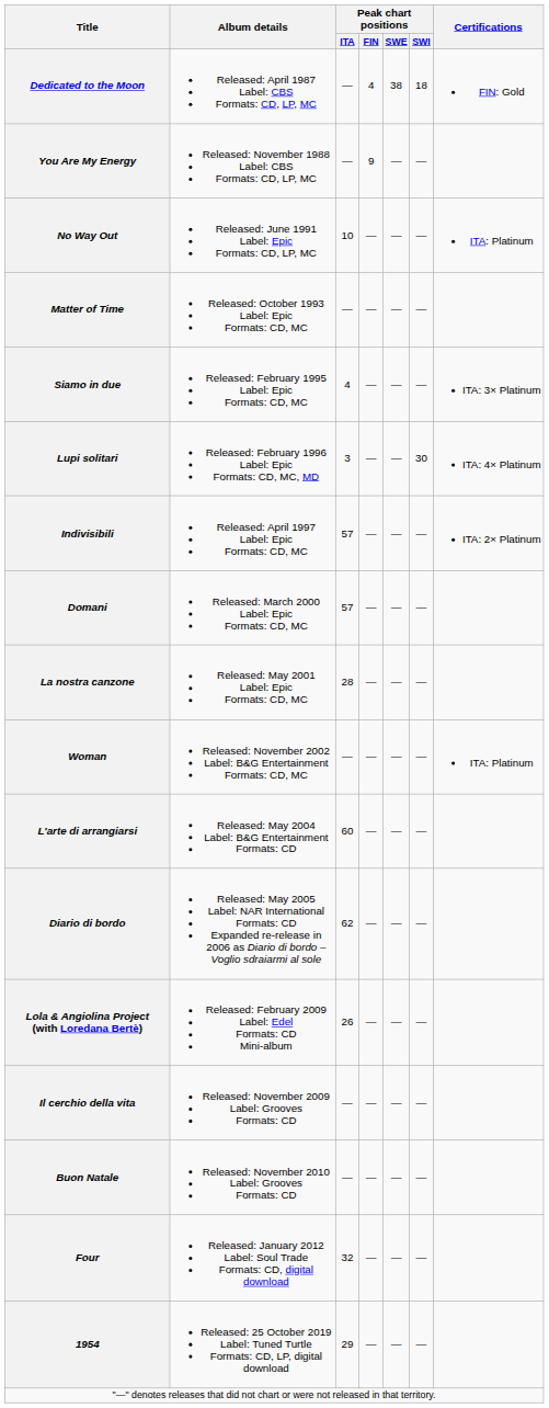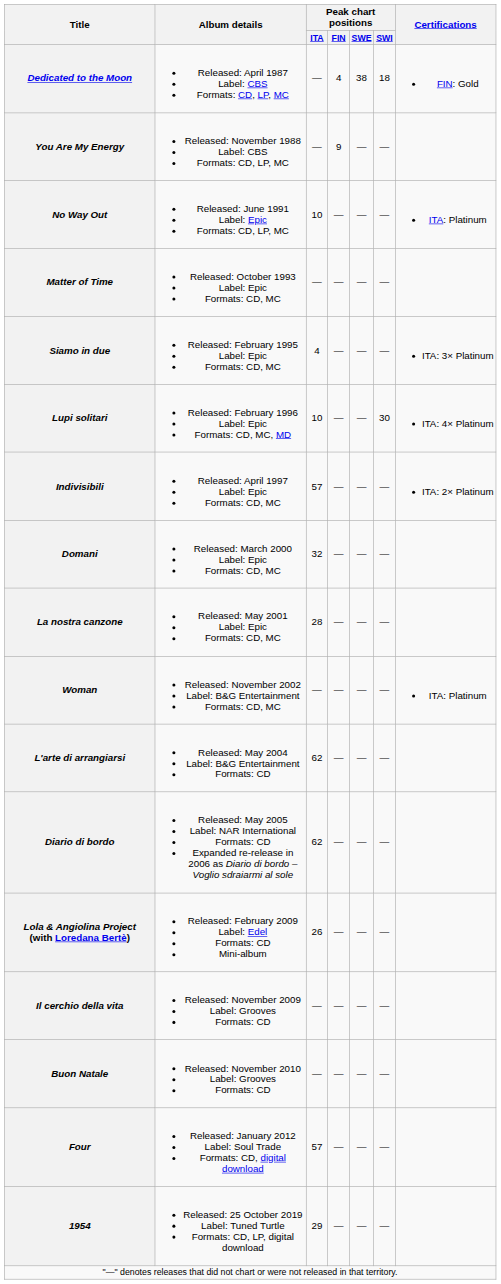Lupi solitari | Peak chart positions / ITA: 3 -> 10
Domani | Peak chart positions / ITA: 57 -> 32
L'arte di arrangiarsi | Peak chart positions / ITA: 60 -> 62
Four | Peak chart positions / ITA: 32 -> 57
